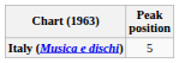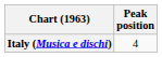Italy (Musica e dischi) | Peak position: 5 -> 4
